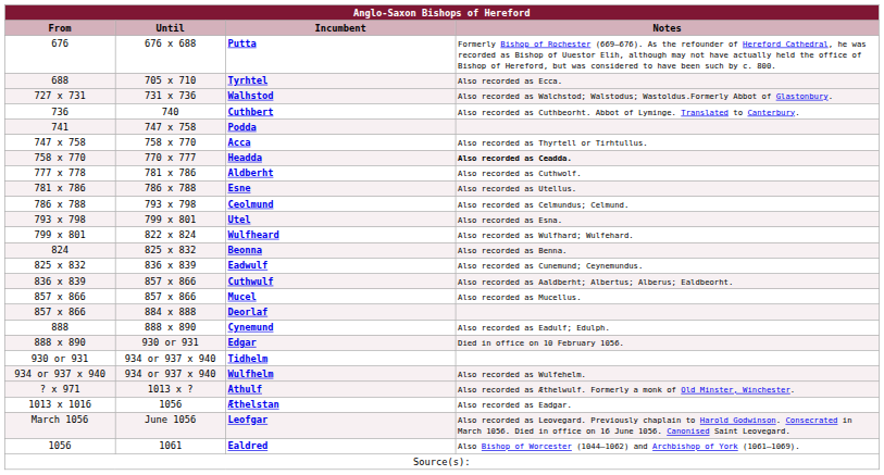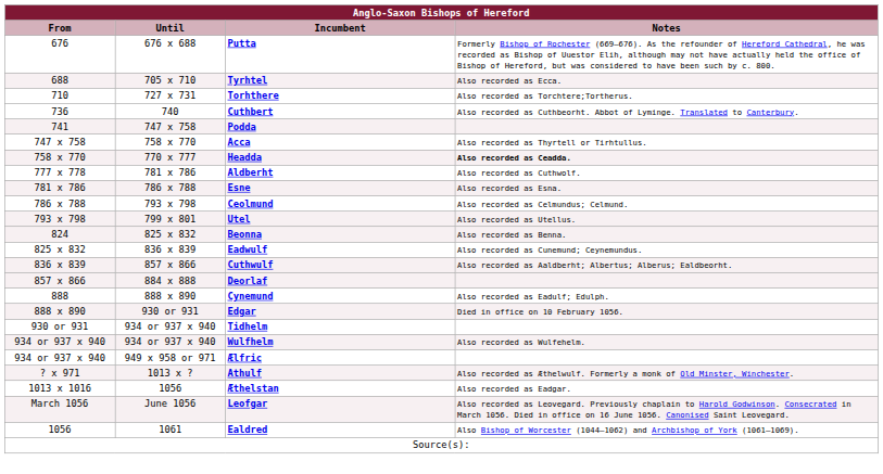+ row: 710 | 727 x 731 | Torhthere | Also recorded as Torchtere;Tortherus.
- row: 727 x 731 | 731 x 736 | Walhstod | Also recorded as Walchstod; Walstodus; Wastoldus.Formerly Abbot of Glastonbury.
Esne | Notes: Also recorded as Utellus. -> Also recorded as Esna.
Utel | Notes: Also recorded as Esna. -> Also recorded as Utellus.
- row: 799 x 801 | 822 x 824 | Wulfheard | Also recorded as Wulfhard; Wulfehard.
- row: 857 x 866 | 857 x 866 | Mucel | Also recorded as Mucellus.
+ row: 934 or 937 x 940 | 949 x 958 or 971 | Ælfric
